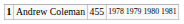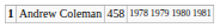Andrew Coleman | column 3: 455 -> 458
